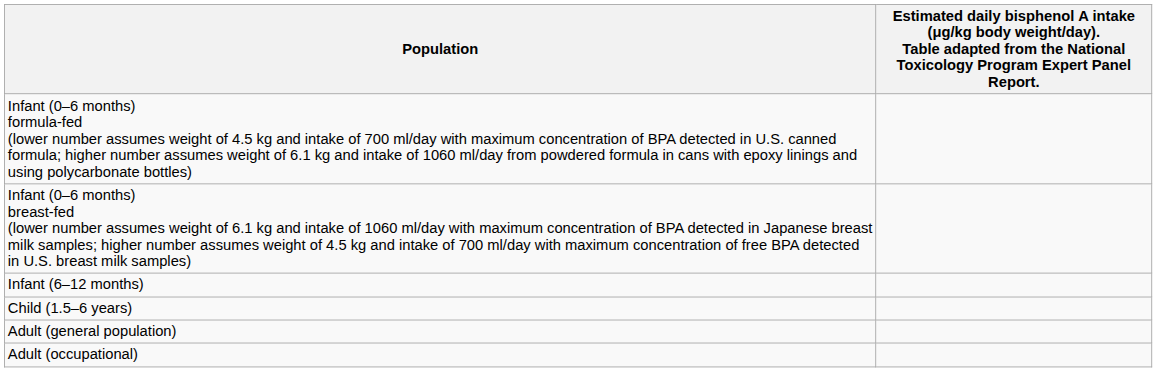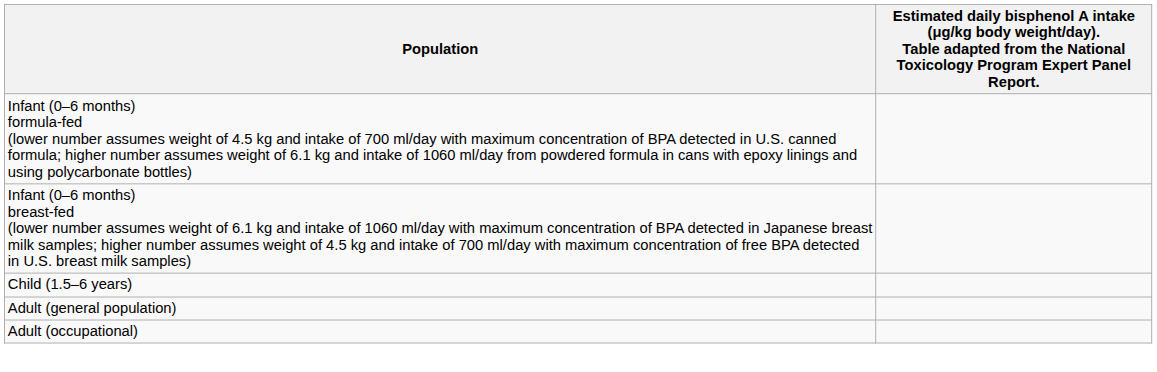- row: Infant (6–12 months)
